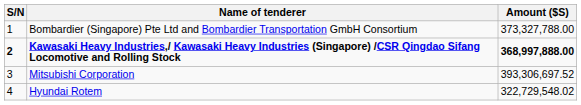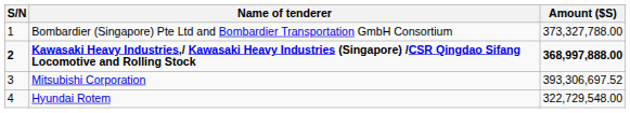Hyundai Rotem | Amount ($S): 322,729,548.02 -> 322,729,548.00
